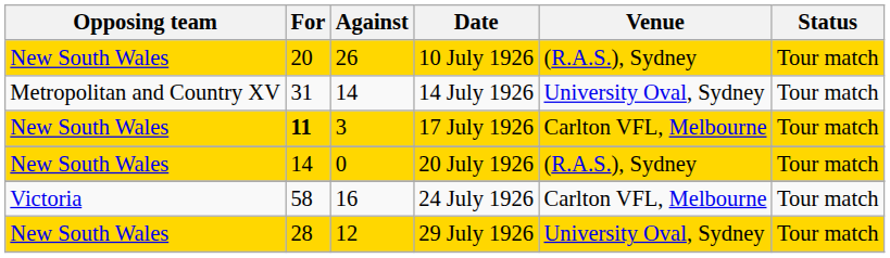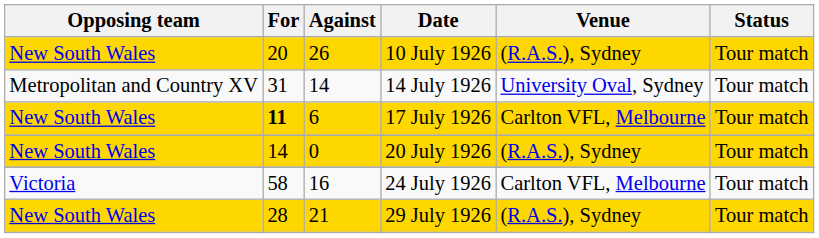17 July 1926 | Against: 3 -> 6
29 July 1926 | Against: 12 -> 21
29 July 1926 | Venue: University Oval, Sydney -> (R.A.S.), Sydney
